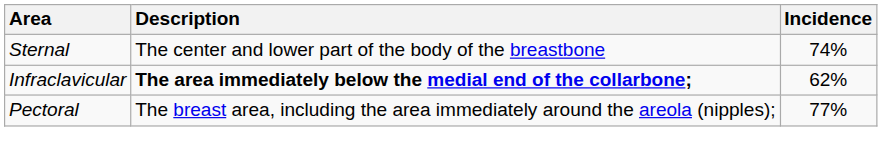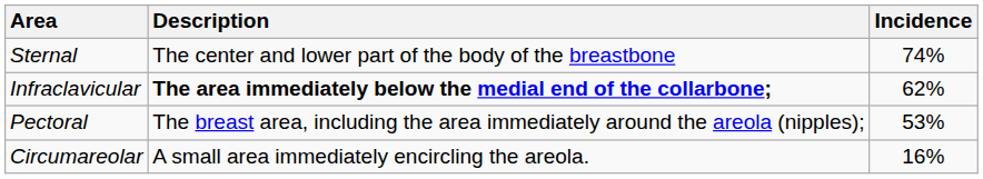Pectoral | Incidence: 77% -> 53%
+ row: Circumareolar | A small area immediately encircling the areola. | 16%
